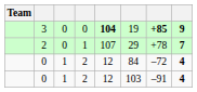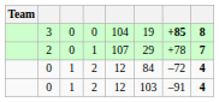3 | column 5: bold -> normal
3 | column 8: 9 -> 8
